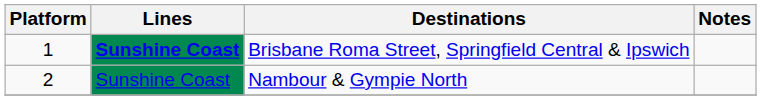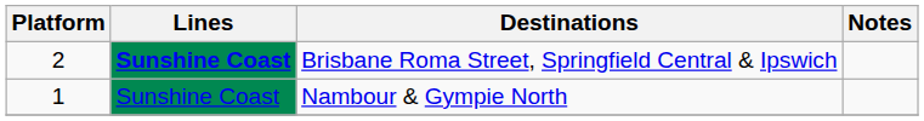Brisbane Roma Street, Springfield Central & Ipswich | Platform: 1 -> 2
Nambour & Gympie North | Platform: 2 -> 1
